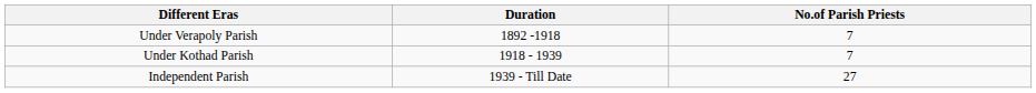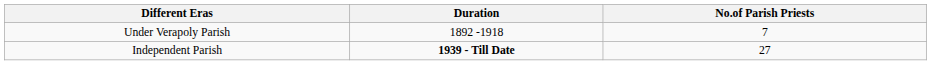- row: Under Kothad Parish | 1918 - 1939 | 7
Independent Parish | Duration: normal -> bold
